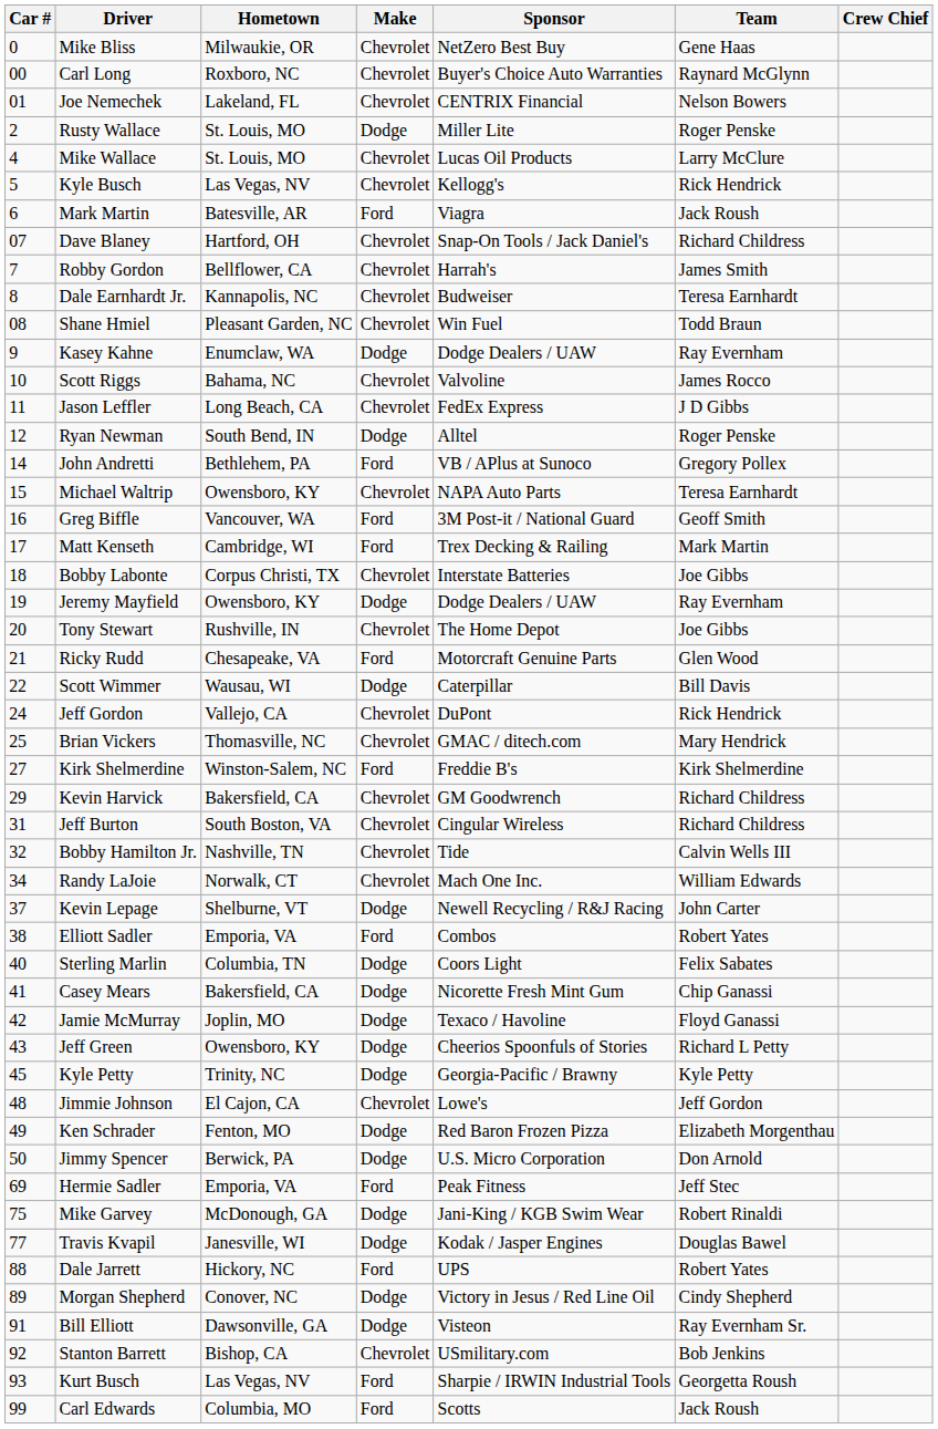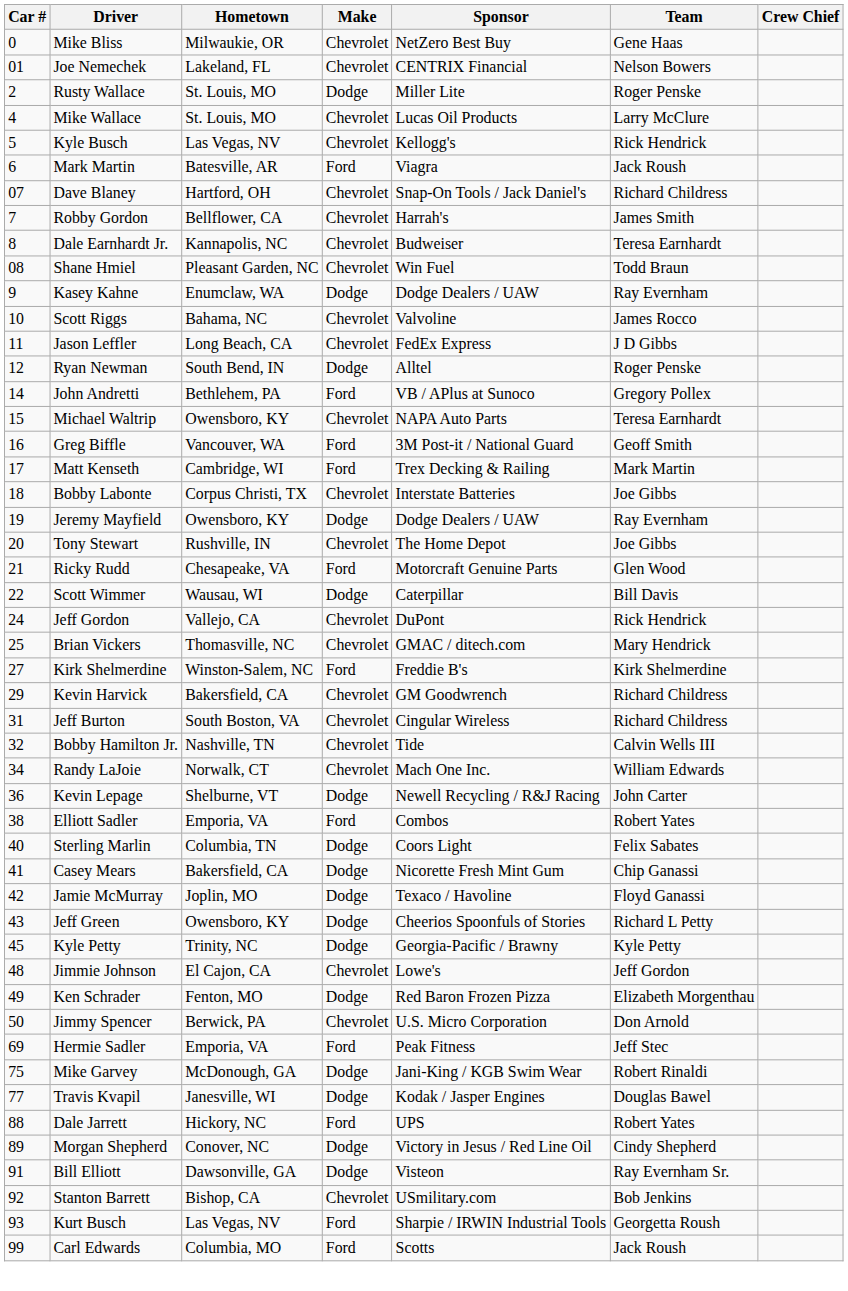- row: 00 | Carl Long | Roxboro, NC | Chevrolet | Buyer's Choice Auto Warranties | Raynard McGlynn
Kevin Lepage | Car #: 37 -> 36
Jimmy Spencer | Make: Dodge -> Chevrolet
